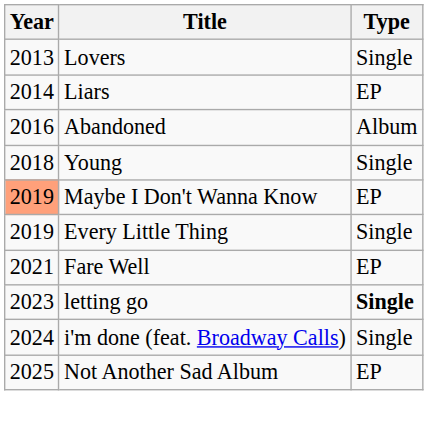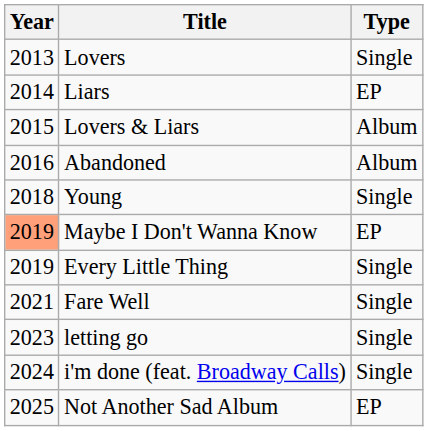+ row: 2015 | Lovers & Liars | Album
Fare Well | Type: EP -> Single
letting go | Type: bold -> normal
